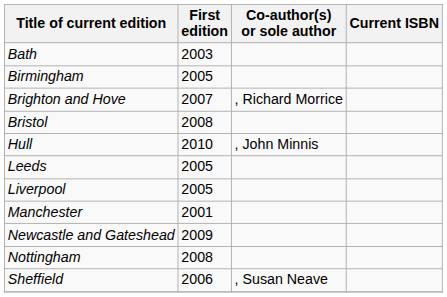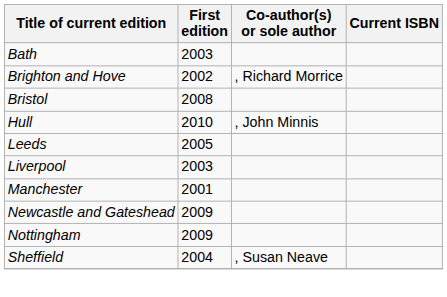- row: Birmingham | 2005
Brighton and Hove | First edition: 2007 -> 2002
Liverpool | First edition: 2005 -> 2003
Nottingham | First edition: 2008 -> 2009
Sheffield | First edition: 2006 -> 2004
